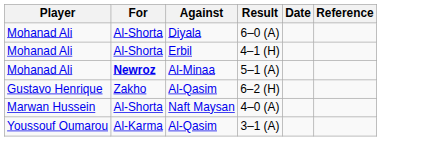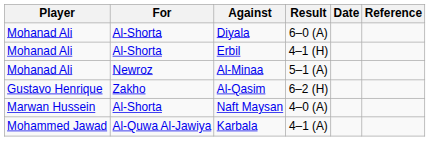5–1 (A) | For: bold -> normal
- row: Youssouf Oumarou | Al-Karma | Al-Qasim | 3–1 (A)
+ row: Mohammed Jawad | Al-Quwa Al-Jawiya | Karbala | 4–1 (A)
